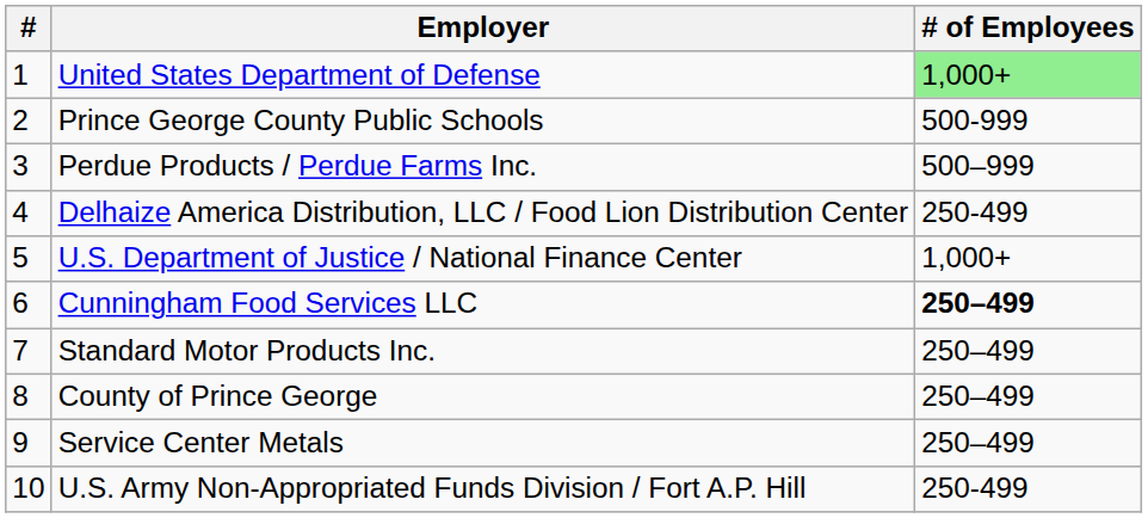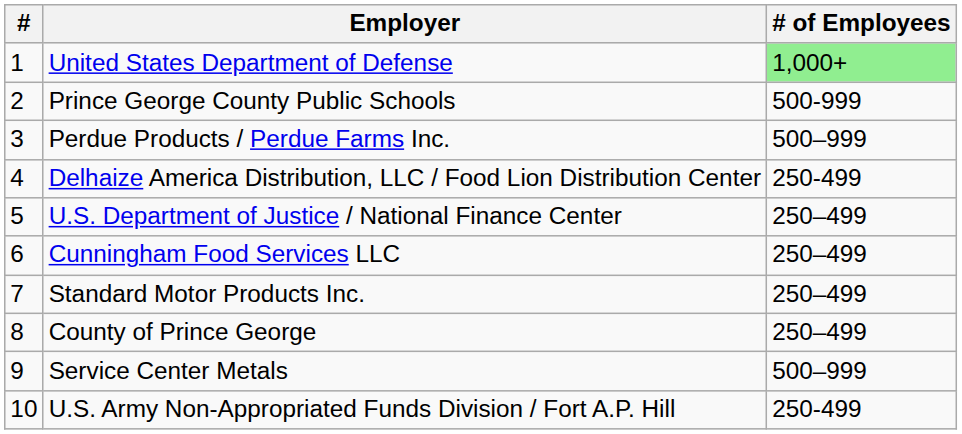U.S. Department of Justice / National Finance Center | # of Employees: 1,000+ -> 250–499
Cunningham Food Services LLC | # of Employees: bold -> normal
Service Center Metals | # of Employees: 250–499 -> 500–999
